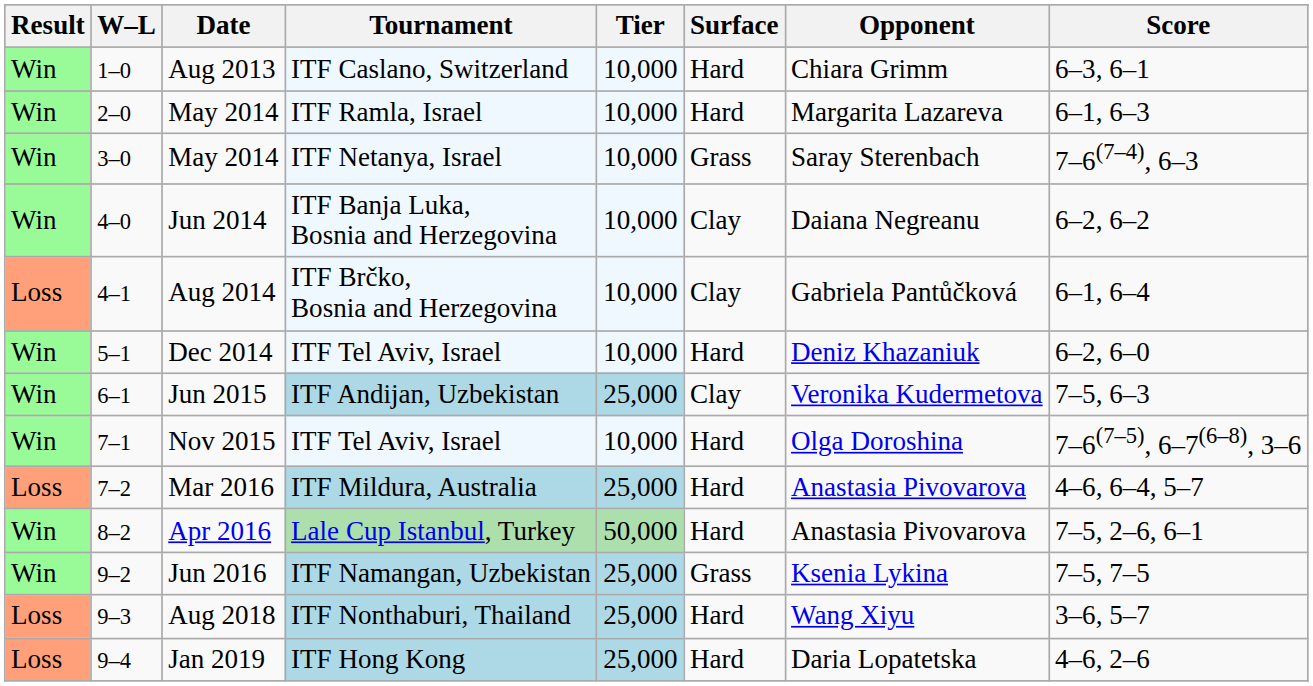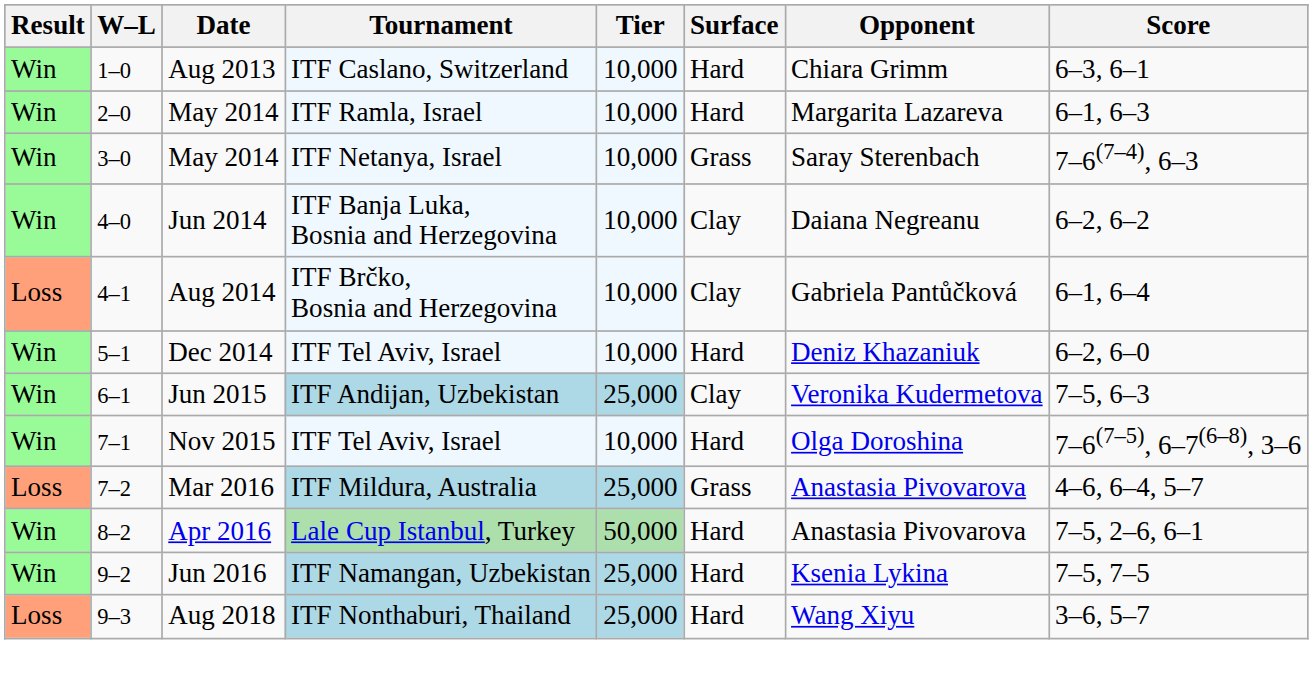Mar 2016 | Surface: Hard -> Grass
Jun 2016 | Surface: Grass -> Hard
- row: Loss | 9–4 | Jan 2019 | ITF Hong Kong | 25,000 | Hard | Daria Lopatetska | 4–6, 2–6
